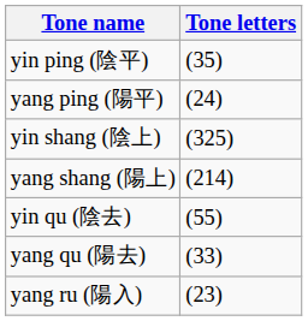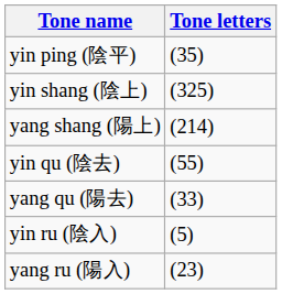- row: yang ping (陽平) | (24)
+ row: yin ru (陰入) | (5)
